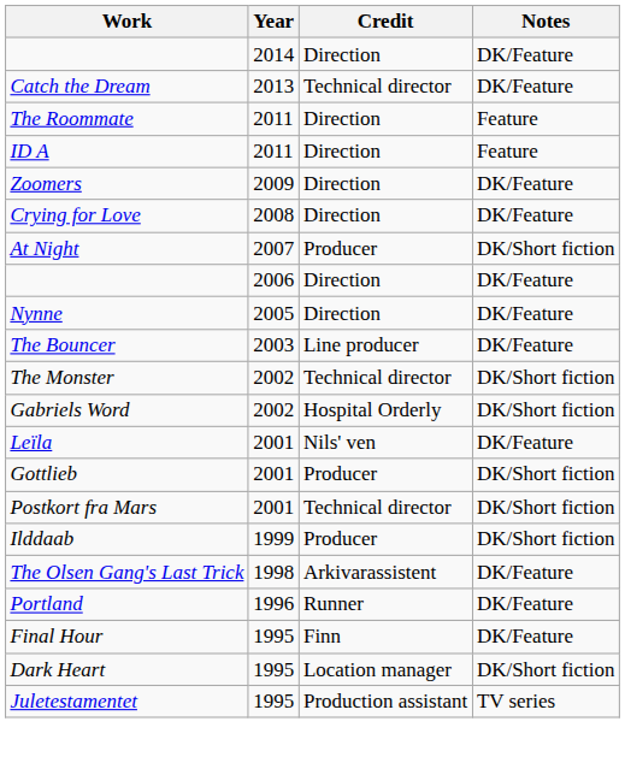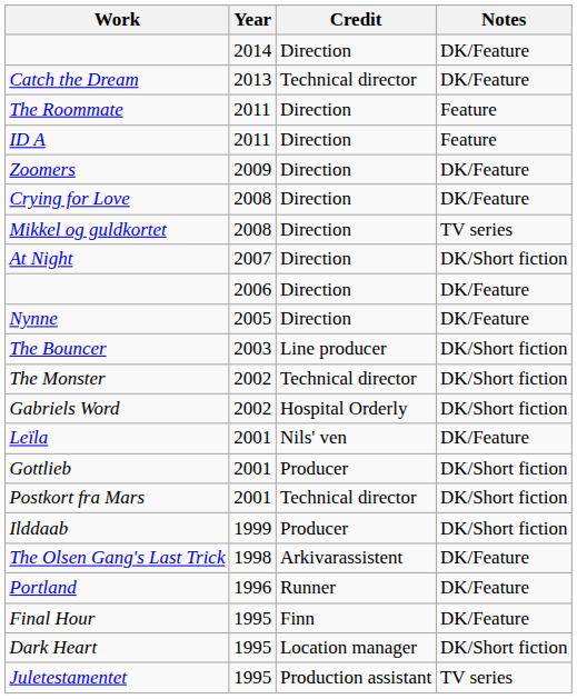+ row: Mikkel og guldkortet | 2008 | Direction | TV series
At Night | Credit: Producer -> Direction
The Bouncer | Notes: DK/Feature -> DK/Short fiction
